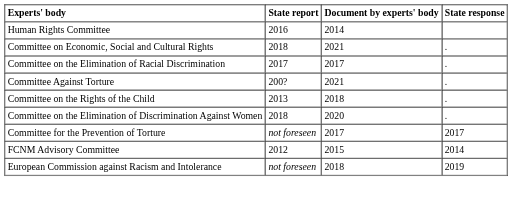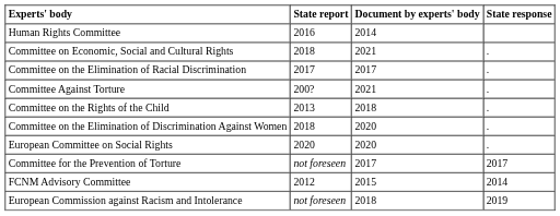+ row: European Committee on Social Rights | 2020 | 2020 | .
